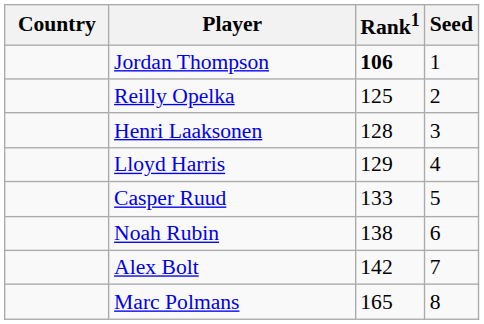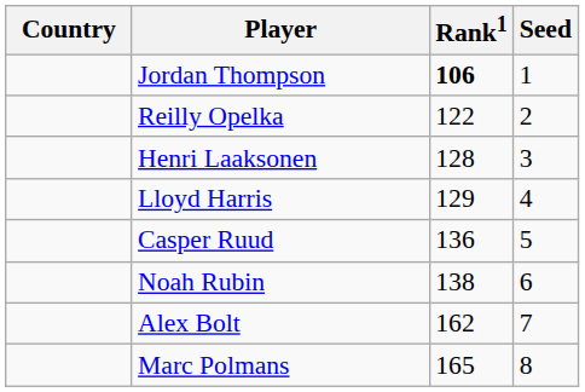Reilly Opelka | Rank1: 125 -> 122
Casper Ruud | Rank1: 133 -> 136
Alex Bolt | Rank1: 142 -> 162
